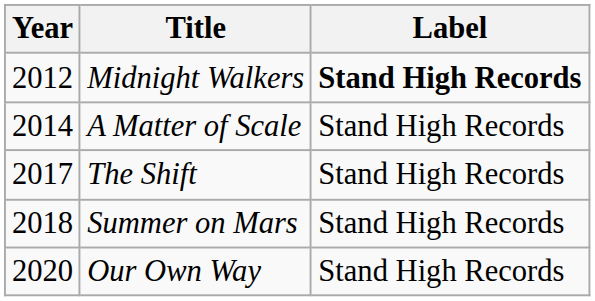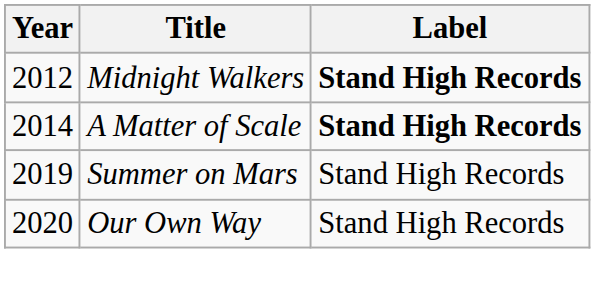A Matter of Scale | Label: normal -> bold
- row: 2017 | The Shift | Stand High Records
Summer on Mars | Year: 2018 -> 2019
